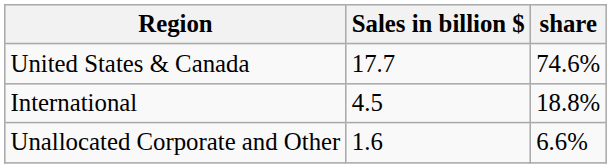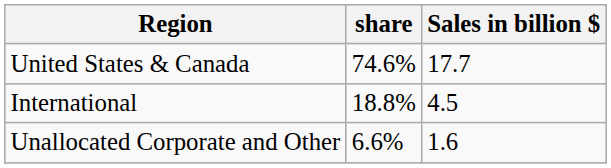columns swapped: Sales in billion $ <-> share
